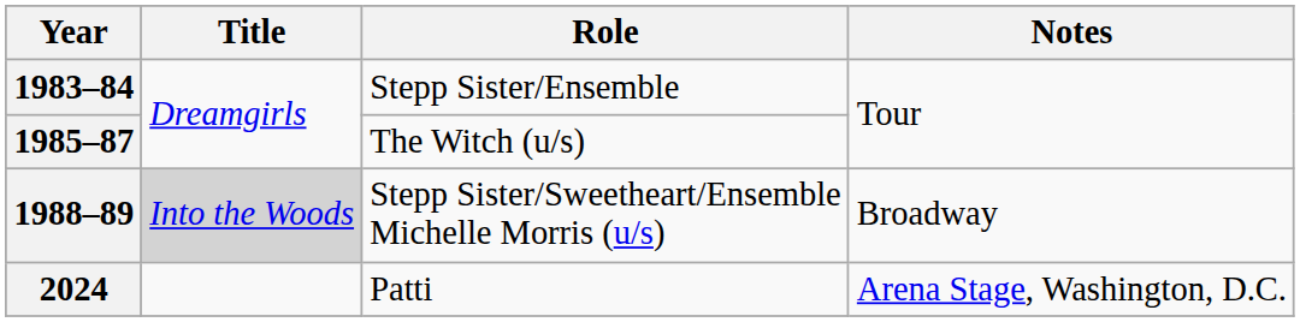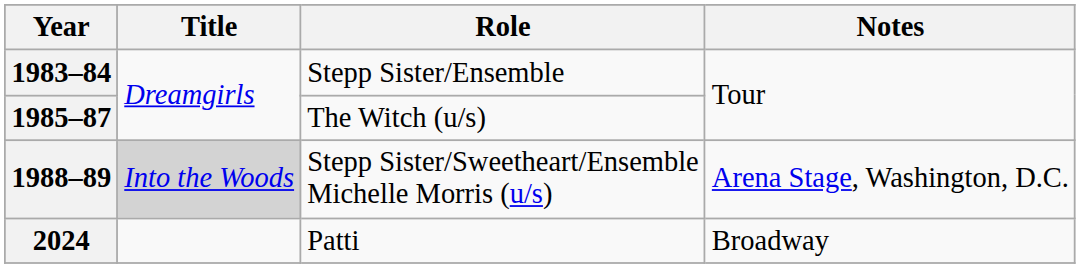1988–89 | Notes: Broadway -> Arena Stage, Washington, D.C.
2024 | Notes: Arena Stage, Washington, D.C. -> Broadway
